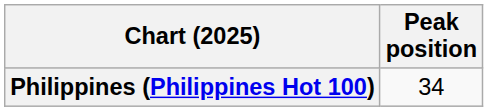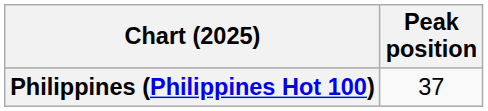Philippines (Philippines Hot 100) | Peak position: 34 -> 37
